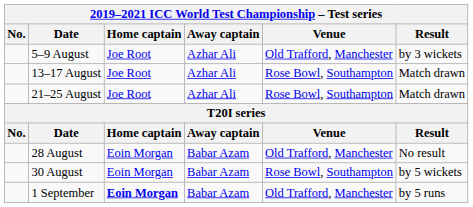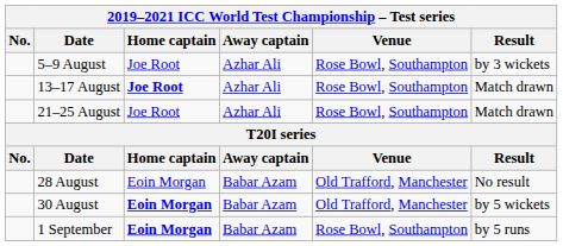5–9 August | Venue: Old Trafford, Manchester -> Rose Bowl, Southampton
13–17 August | Home captain: normal -> bold
30 August | Home captain: normal -> bold
30 August | Venue: Rose Bowl, Southampton -> Old Trafford, Manchester
1 September | Venue: Old Trafford, Manchester -> Rose Bowl, Southampton
